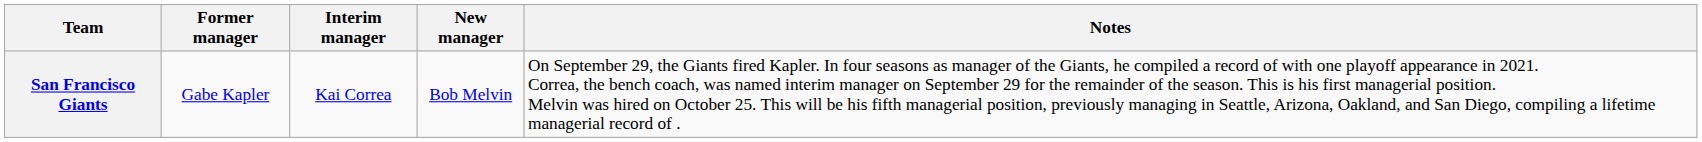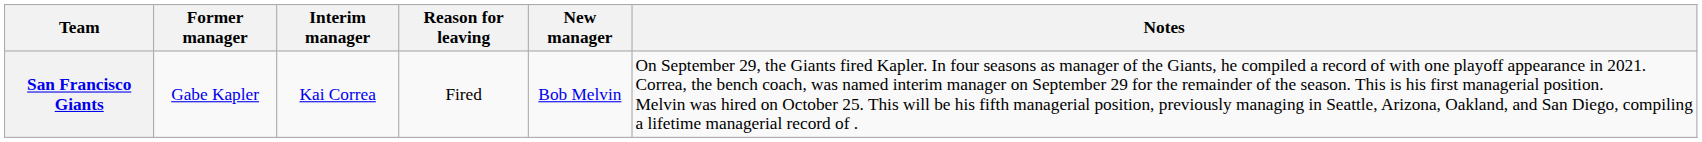+ column: Reason for leaving | Fired
